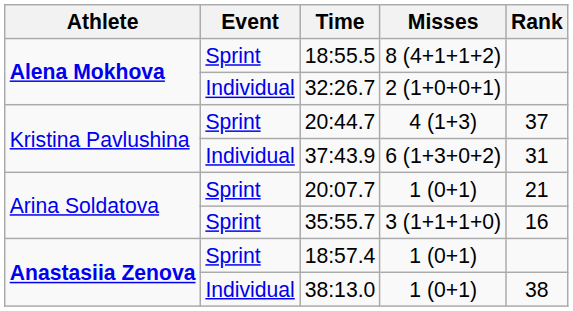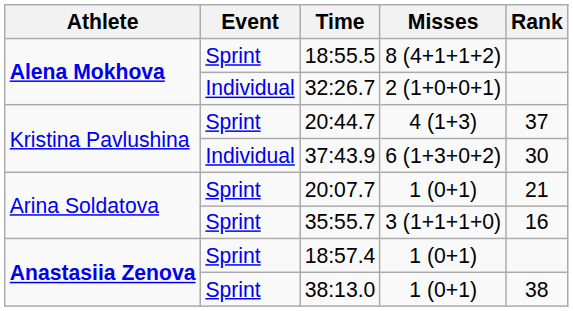37:43.9 | Rank: 31 -> 30
38:13.0 | Event: Individual -> Sprint
